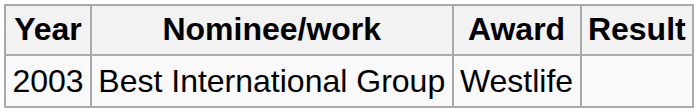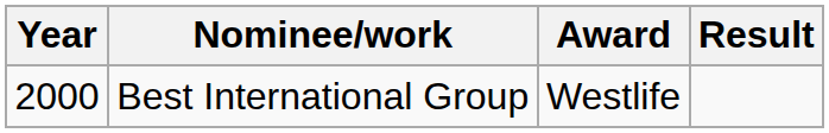Best International Group | Year: 2003 -> 2000
